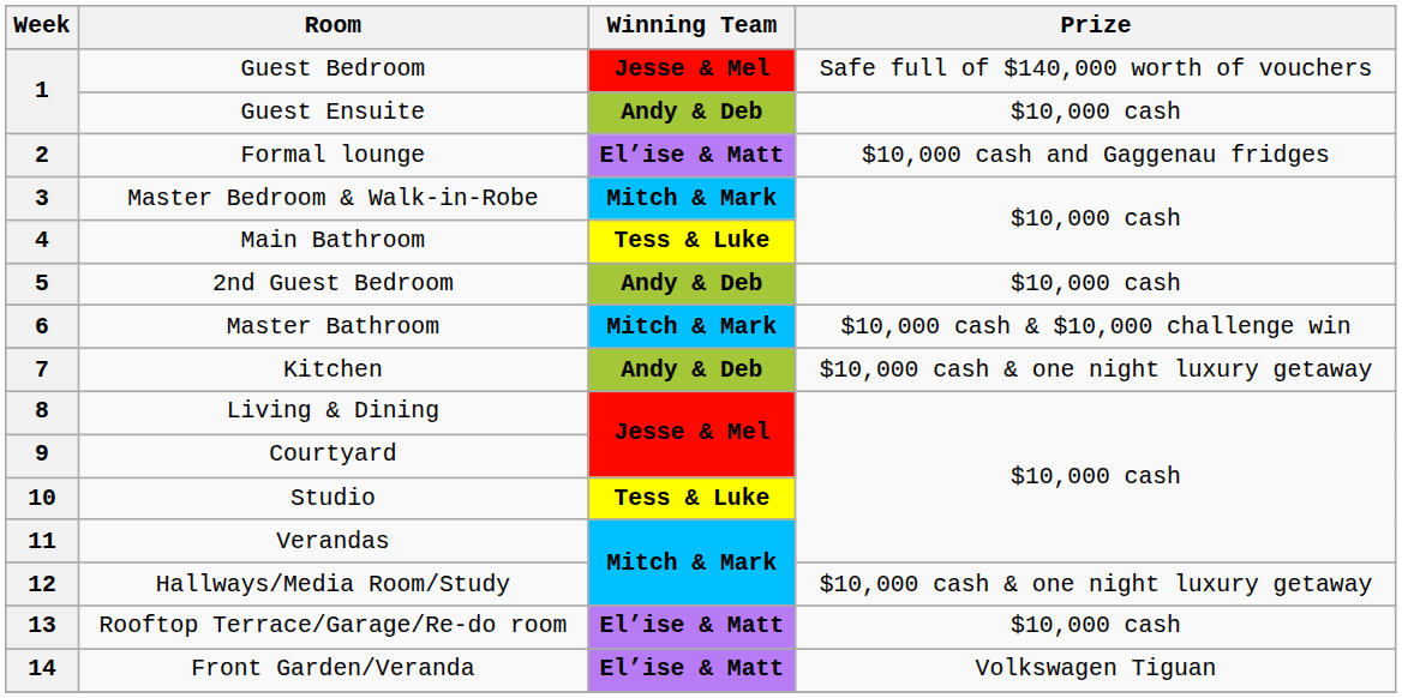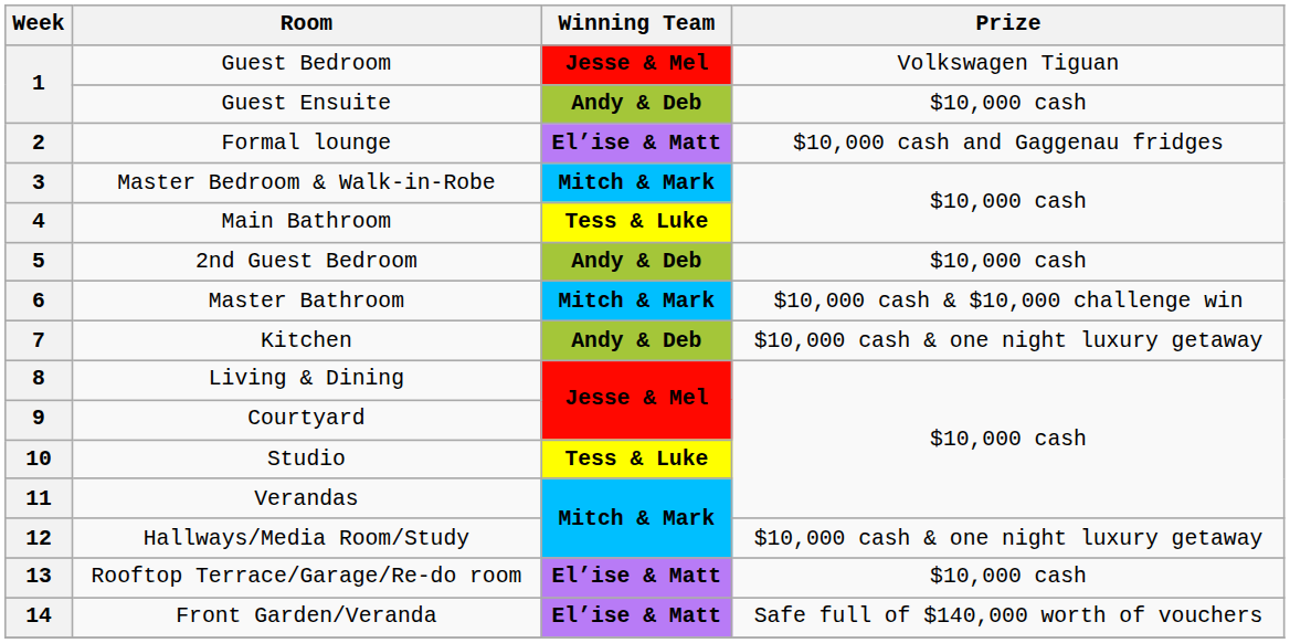1 / Guest Bedroom | Prize: Safe full of $140,000 worth of vouchers -> Volkswagen Tiguan
14 | Prize: Volkswagen Tiguan -> Safe full of $140,000 worth of vouchers
